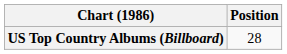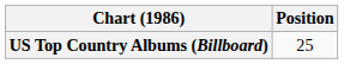US Top Country Albums (Billboard) | Position: 28 -> 25
